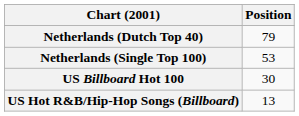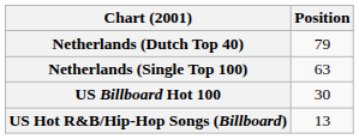Netherlands (Single Top 100) | Position: 53 -> 63
